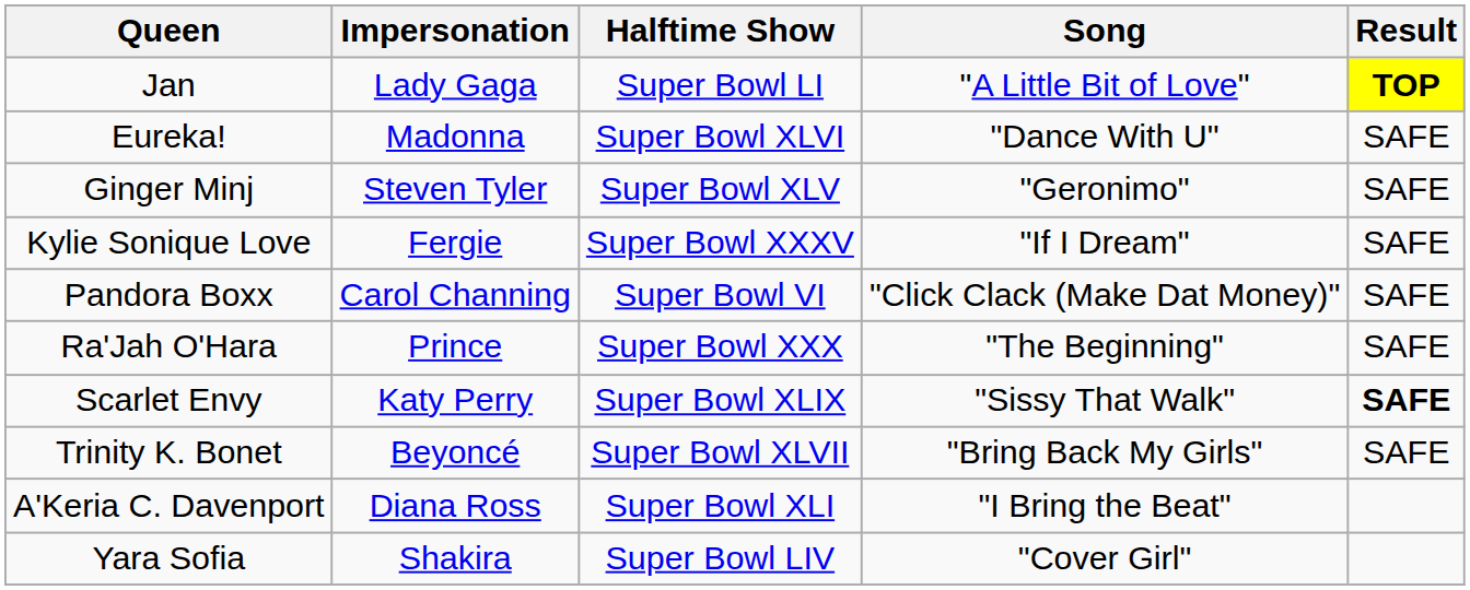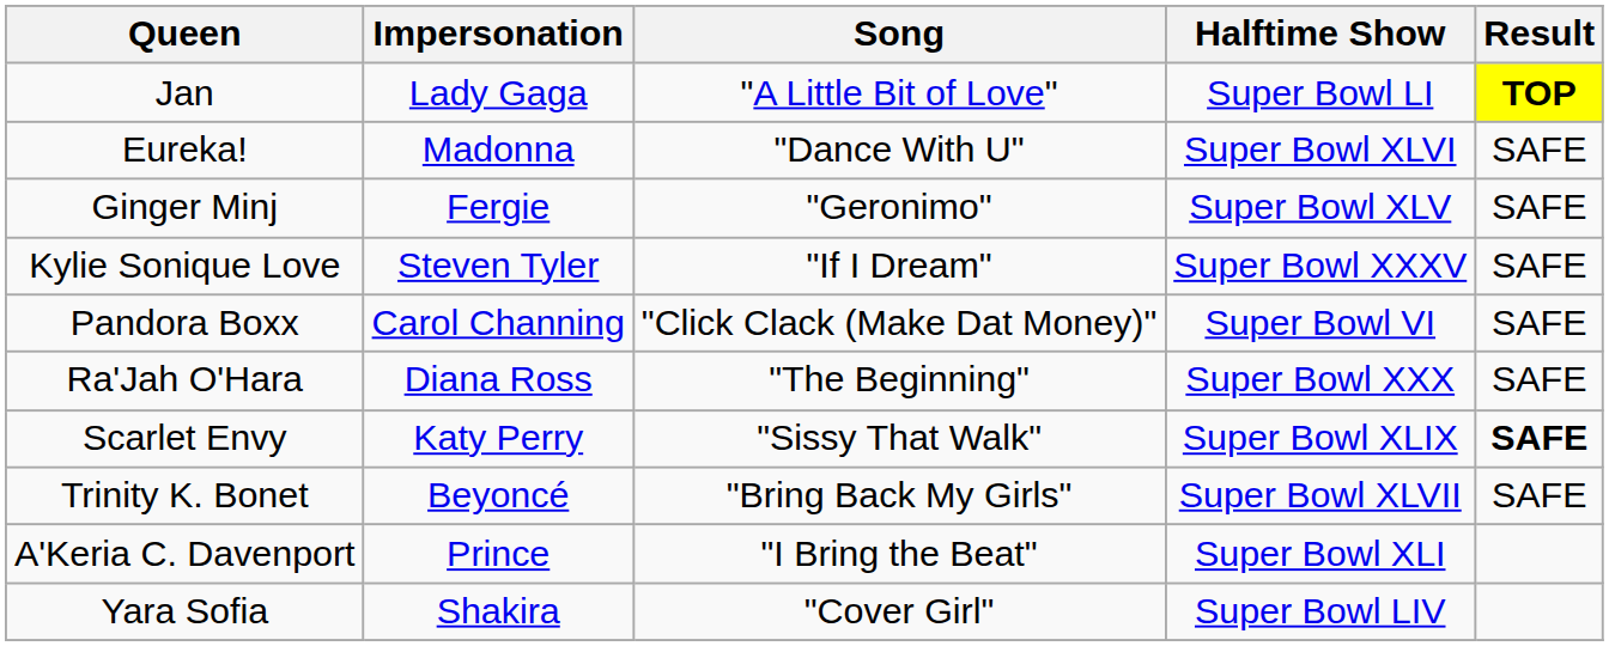columns swapped: Song <-> Halftime Show
Ginger Minj | Impersonation: Steven Tyler -> Fergie
Kylie Sonique Love | Impersonation: Fergie -> Steven Tyler
Ra'Jah O'Hara | Impersonation: Prince -> Diana Ross
A'Keria C. Davenport | Impersonation: Diana Ross -> Prince
